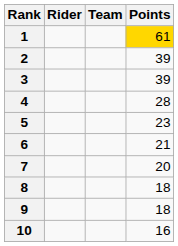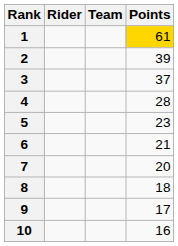3 | Points: 39 -> 37
9 | Points: 18 -> 17
